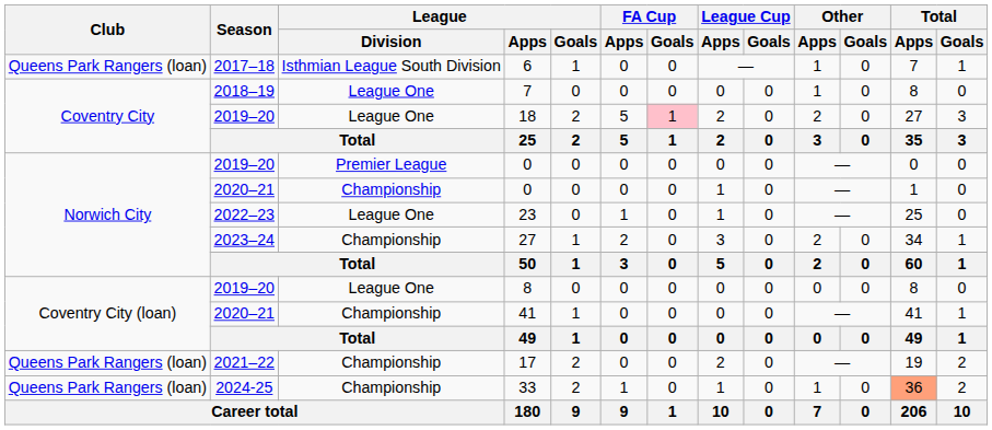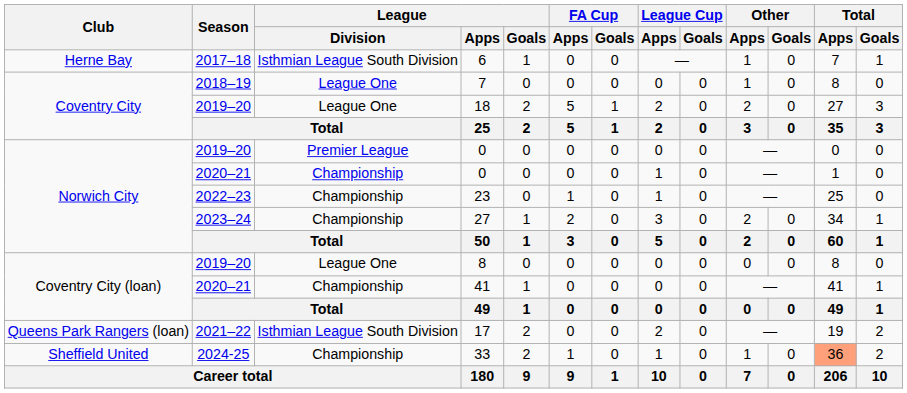6 | Club: Queens Park Rangers (loan) -> Herne Bay
18 | FA Cup / Goals: pink background -> no background
23 | League / Division: League One -> Championship
17 | League / Division: Championship -> Isthmian League South Division
33 | Club: Queens Park Rangers (loan) -> Sheffield United
